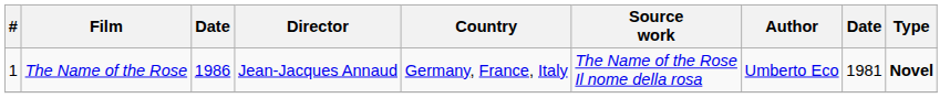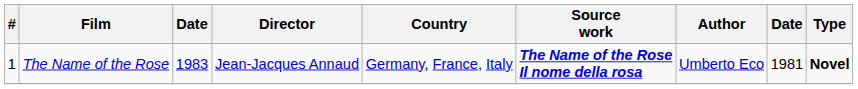The Name of the Rose | column 3: 1986 -> 1983
The Name of the Rose | Source work: normal -> bold
